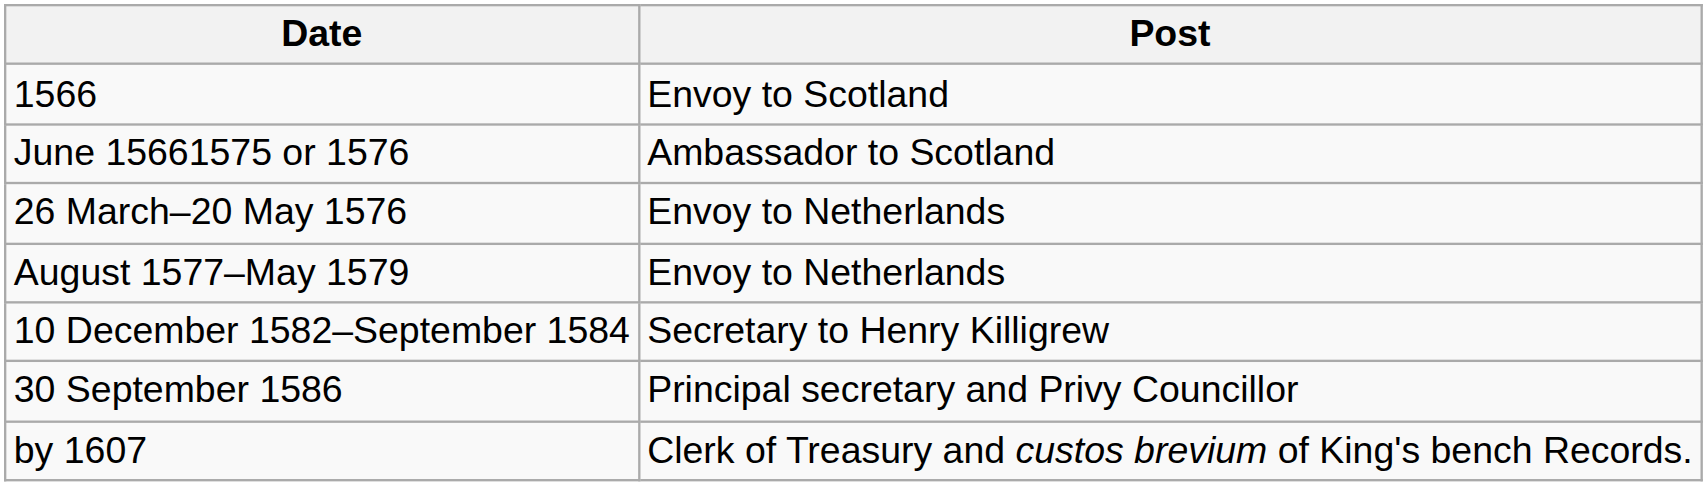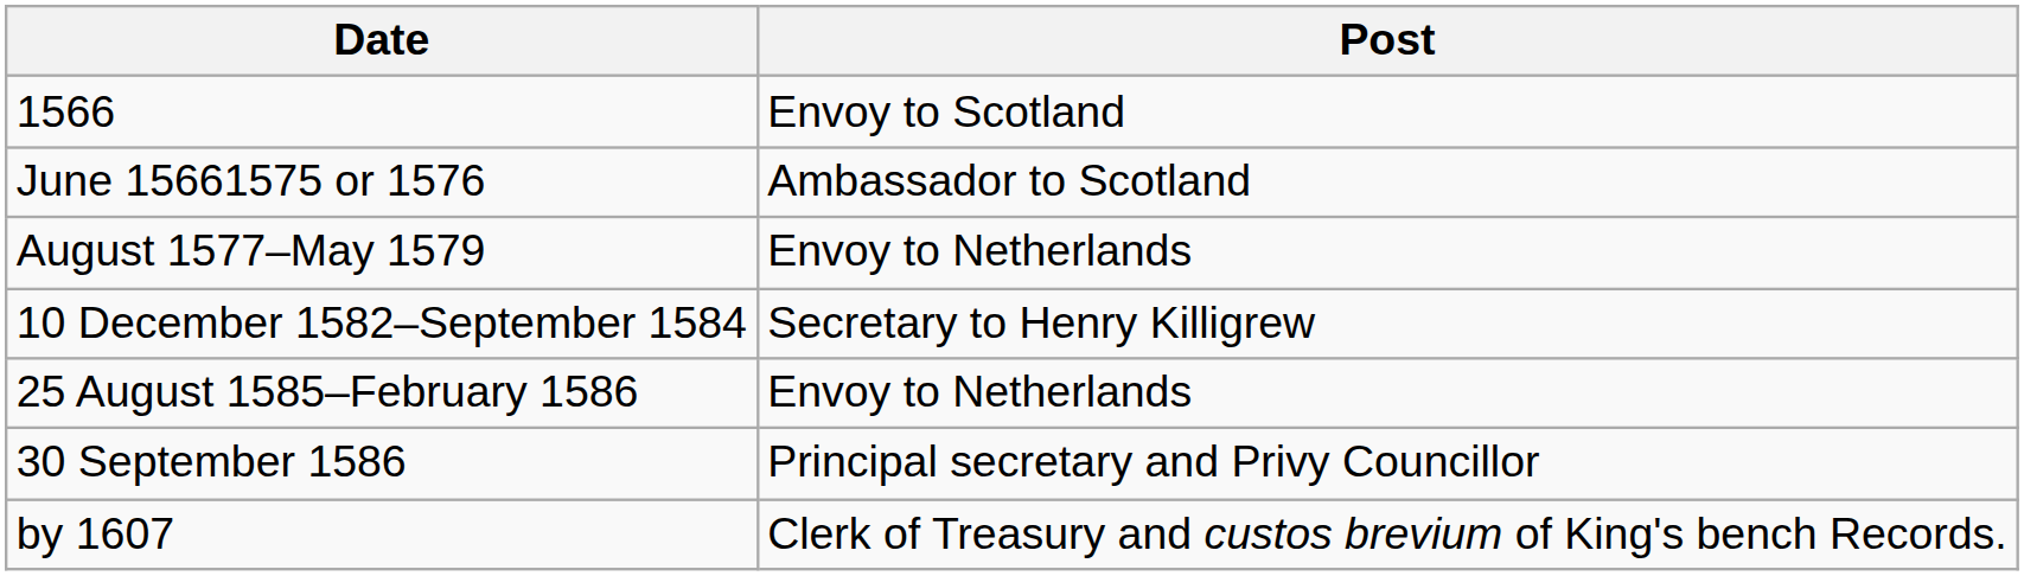- row: 26 March–20 May 1576 | Envoy to Netherlands
+ row: 25 August 1585–February 1586 | Envoy to Netherlands
